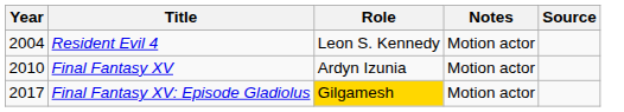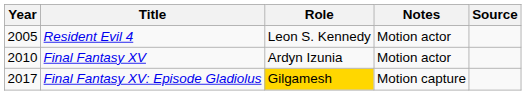Resident Evil 4 | Year: 2004 -> 2005
Final Fantasy XV: Episode Gladiolus | Notes: Motion actor -> Motion capture
